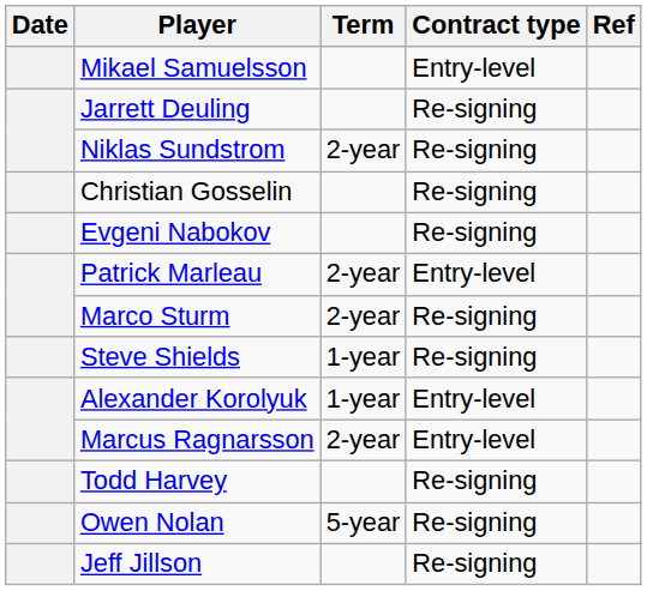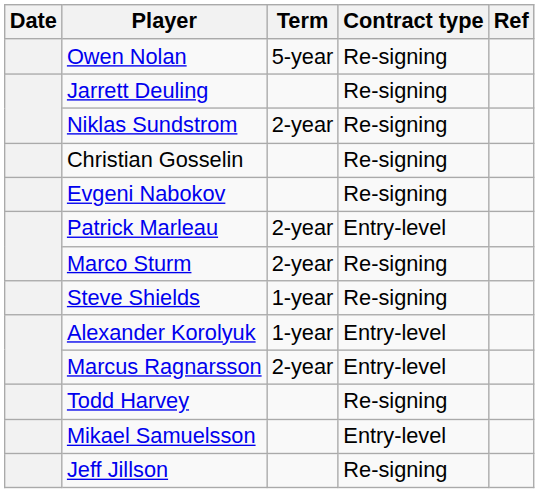rows swapped: Mikael Samuelsson <-> Owen Nolan
